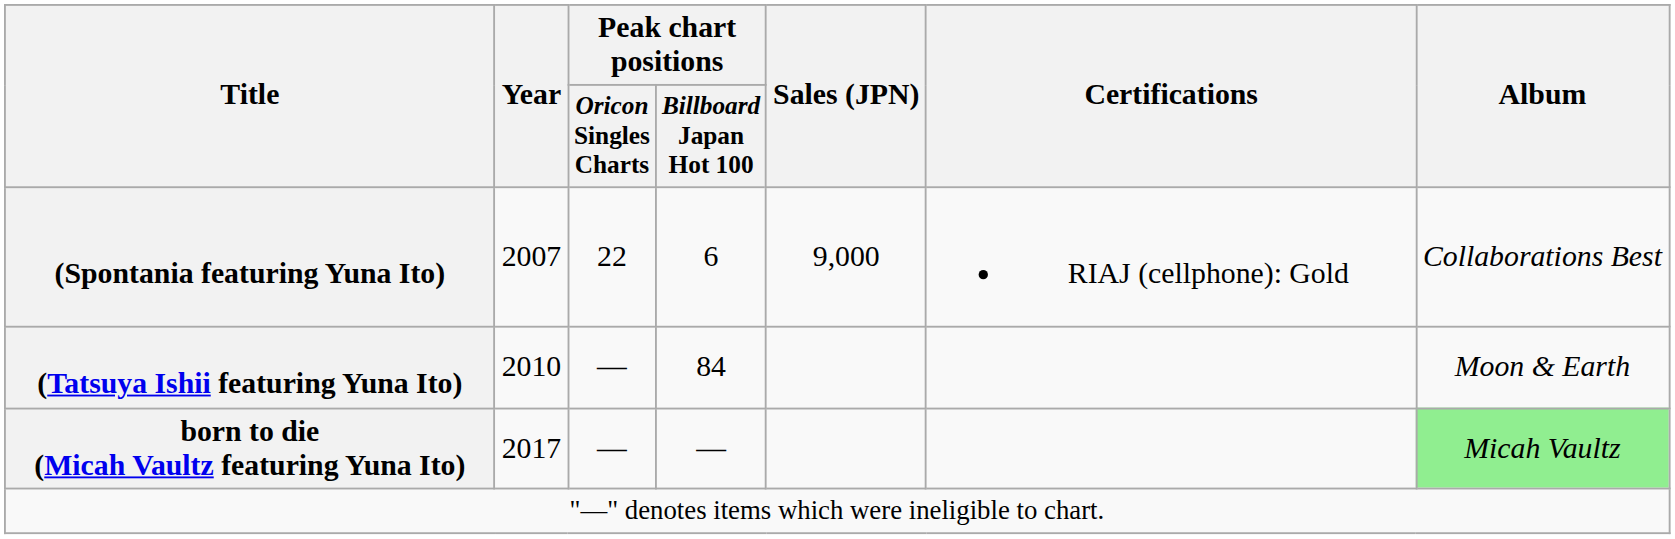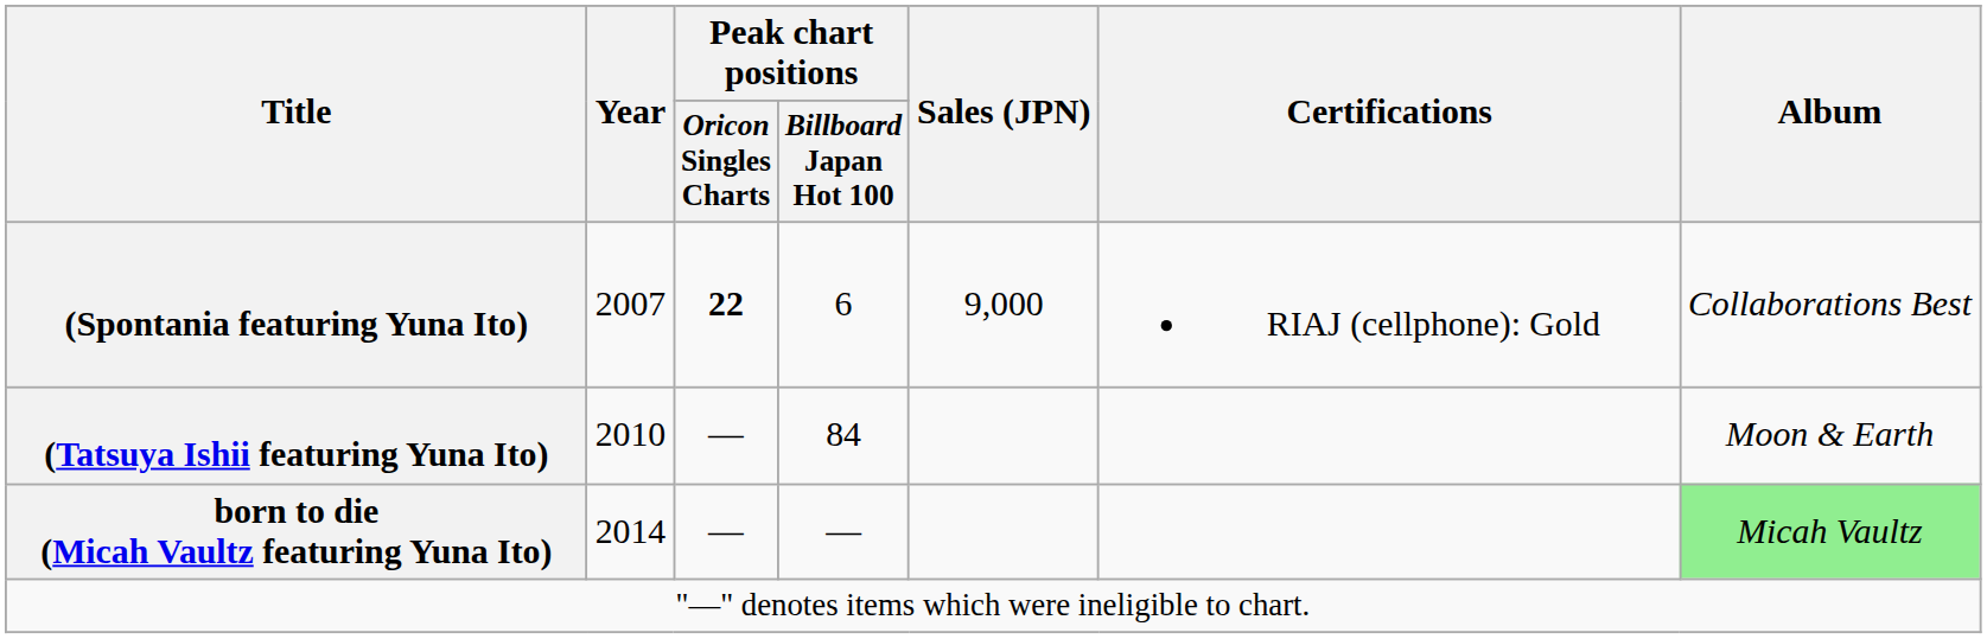(Spontania featuring Yuna Ito) | Peak chart positions / Oricon Singles Charts: normal -> bold
born to die (Micah Vaultz featuring Yuna Ito) | Year: 2017 -> 2014
